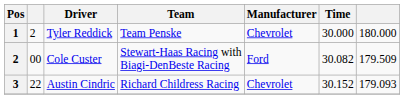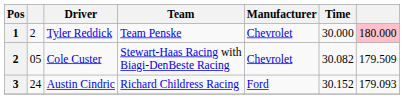Tyler Reddick | column 7: no background -> pink background
Cole Custer | column 2: 00 -> 05
Cole Custer | Manufacturer: Ford -> Chevrolet
Austin Cindric | column 2: 22 -> 24
Austin Cindric | Manufacturer: Chevrolet -> Ford
